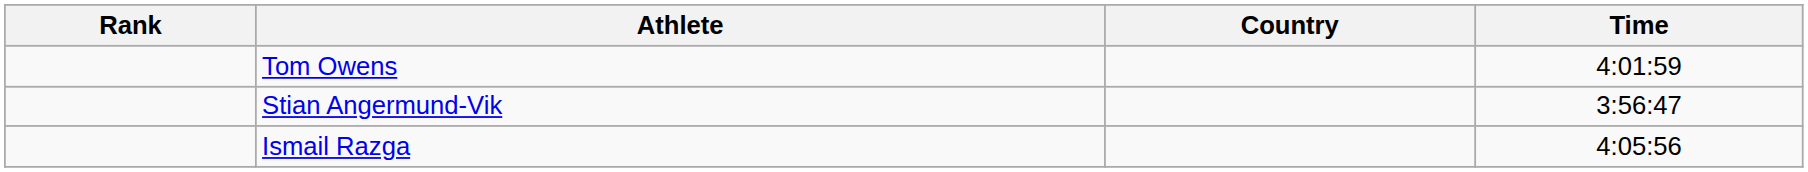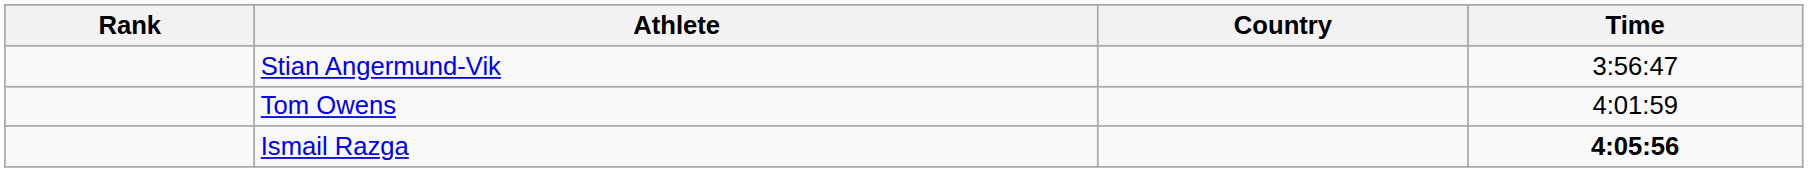rows swapped: Stian Angermund-Vik <-> Tom Owens
Ismail Razga | Time: normal -> bold
